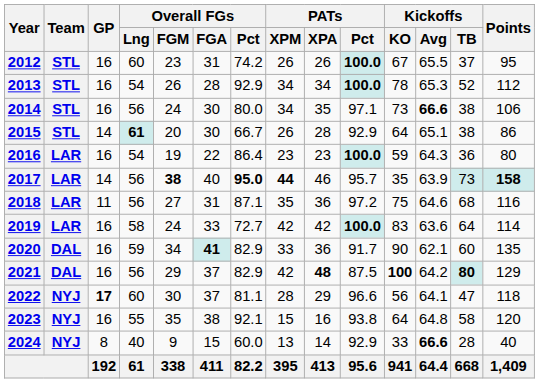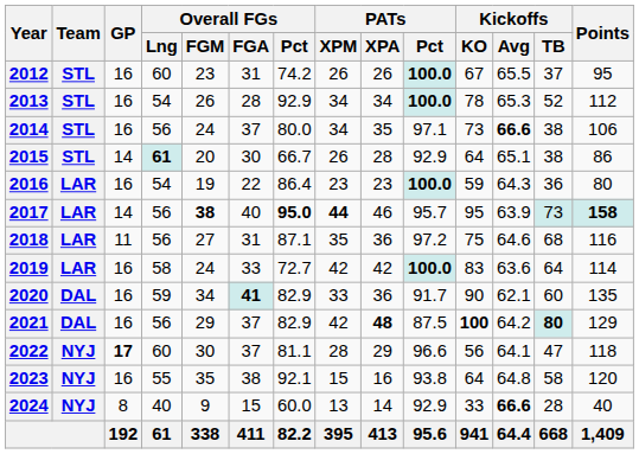2014 | Overall FGs / FGA: 30 -> 37
2017 | Kickoffs / KO: 35 -> 95
